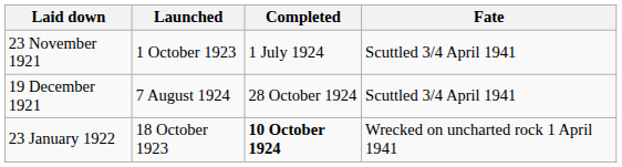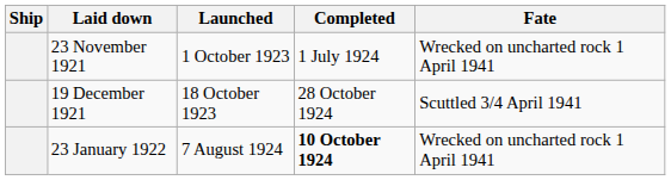+ column: Ship
23 November 1921 | Fate: Scuttled 3/4 April 1941 -> Wrecked on uncharted rock 1 April 1941
19 December 1921 | Launched: 7 August 1924 -> 18 October 1923
23 January 1922 | Launched: 18 October 1923 -> 7 August 1924
